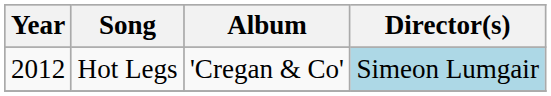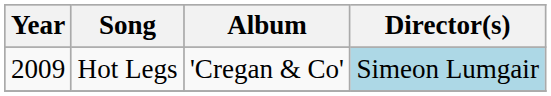Hot Legs | Year: 2012 -> 2009
